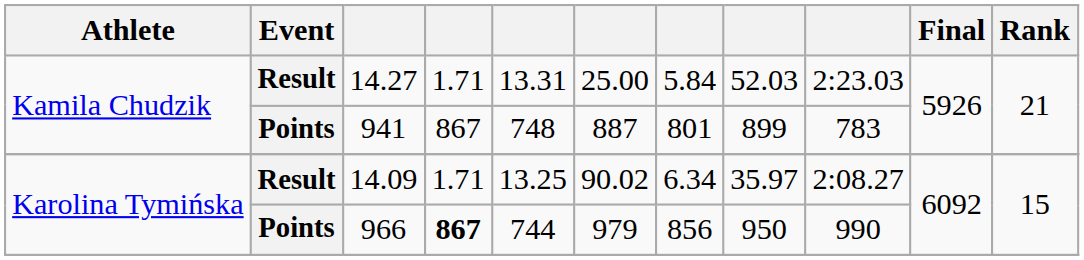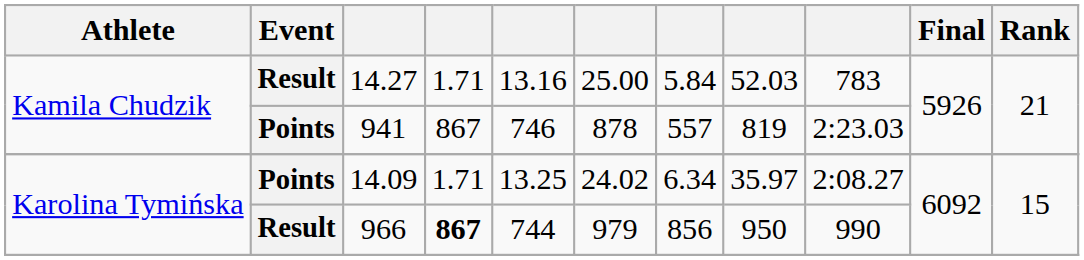14.27 | column 5: 13.31 -> 13.16
14.27 | column 9: 2:23.03 -> 783
941 | column 5: 748 -> 746
941 | column 6: 887 -> 878
941 | column 7: 801 -> 557
941 | column 8: 899 -> 819
941 | column 9: 783 -> 2:23.03
14.09 | Event: Result -> Points
14.09 | column 6: 90.02 -> 24.02
966 | Event: Points -> Result
